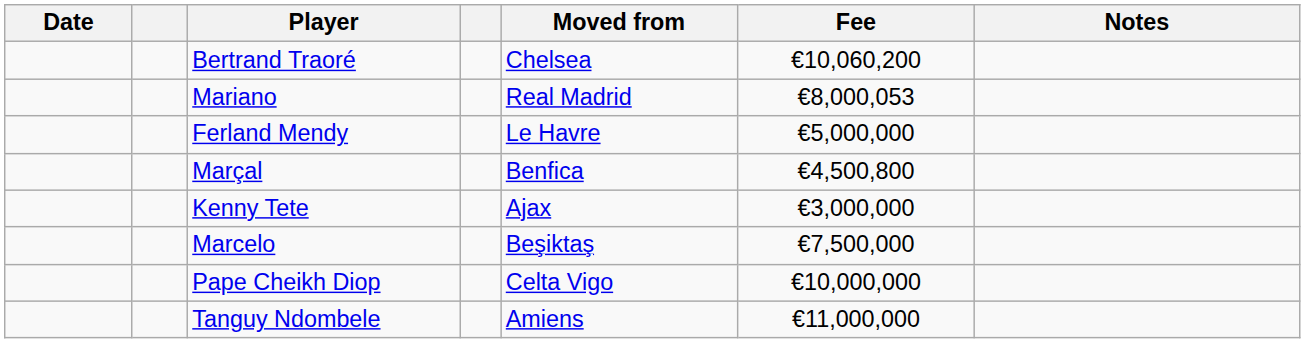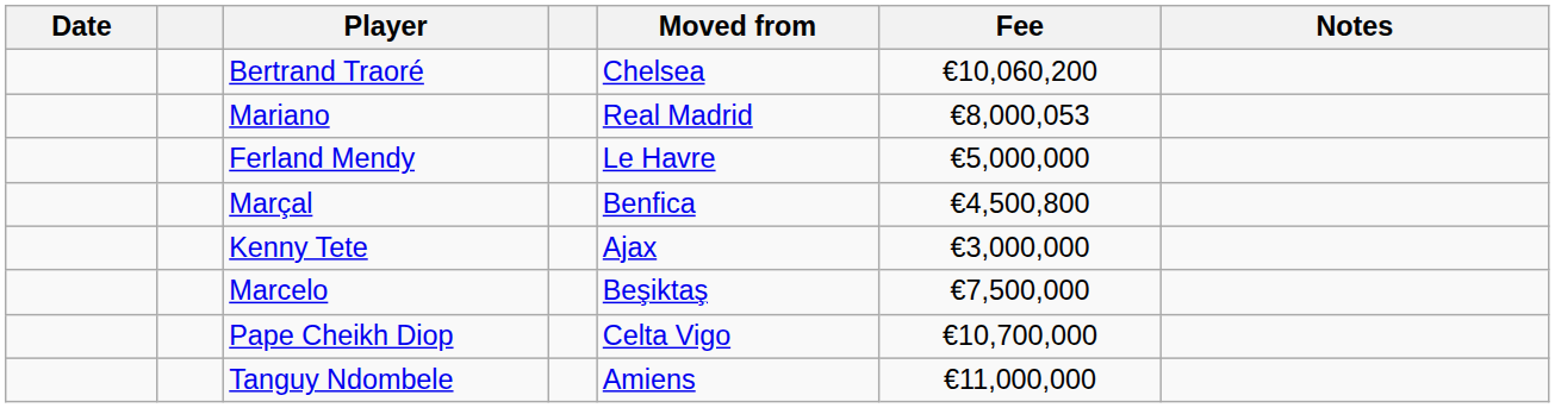Pape Cheikh Diop | Fee: €10,000,000 -> €10,700,000
